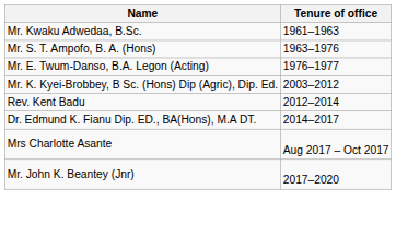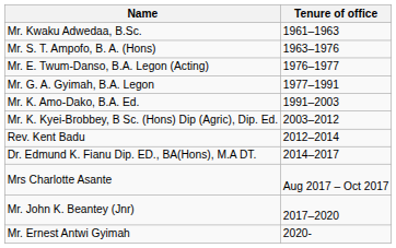+ row: Mr. G. A. Gyimah, B.A. Legon | 1977–1991
+ row: Mr. K. Amo-Dako, B.A. Ed. | 1991–2003
+ row: Mr. Ernest Antwi Gyimah | 2020-
